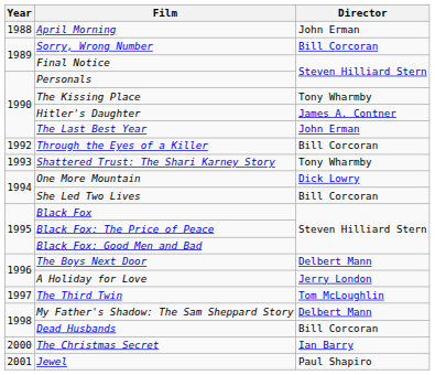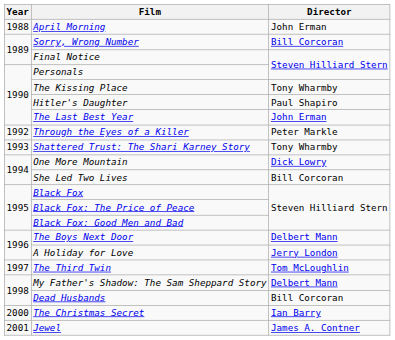Hitler's Daughter | Director: James A. Contner -> Paul Shapiro
Through the Eyes of a Killer | Director: Bill Corcoran -> Peter Markle
Jewel | Director: Paul Shapiro -> James A. Contner
